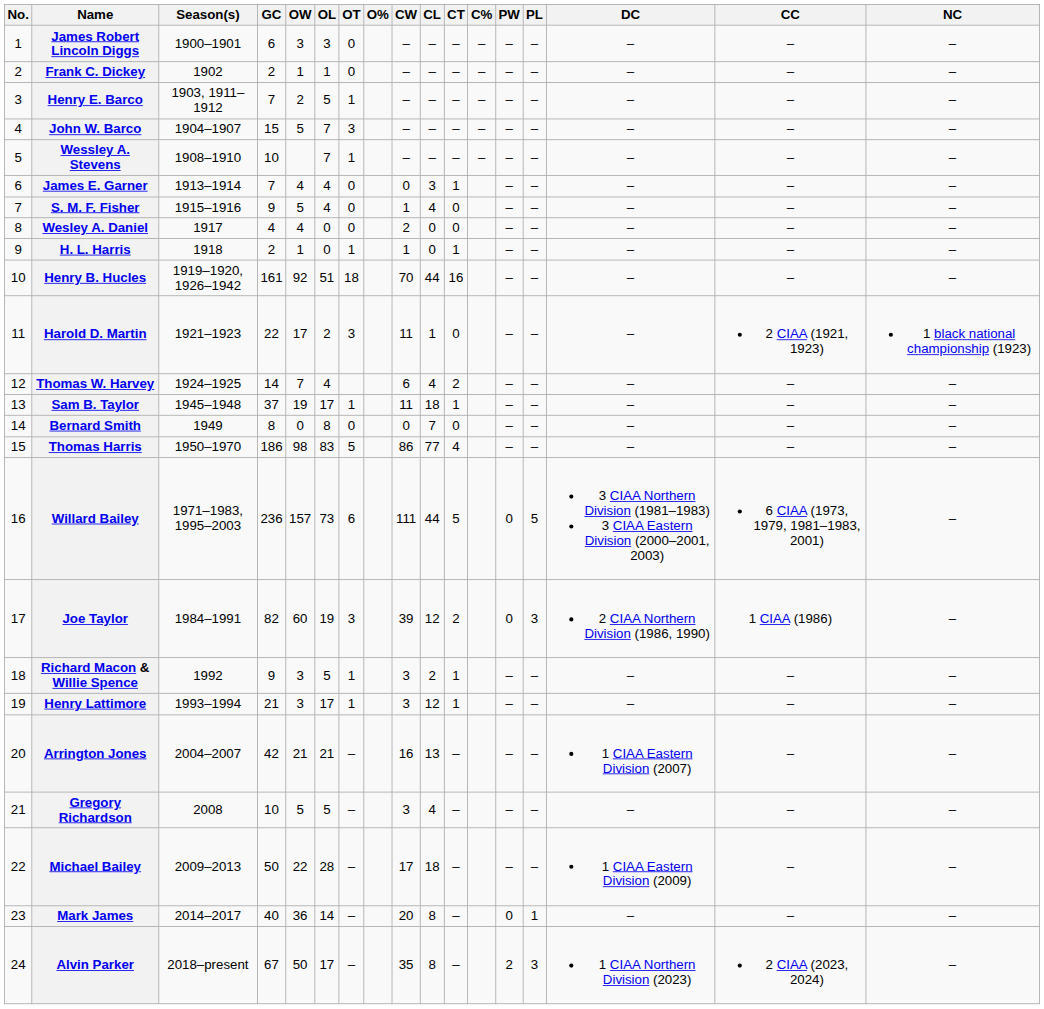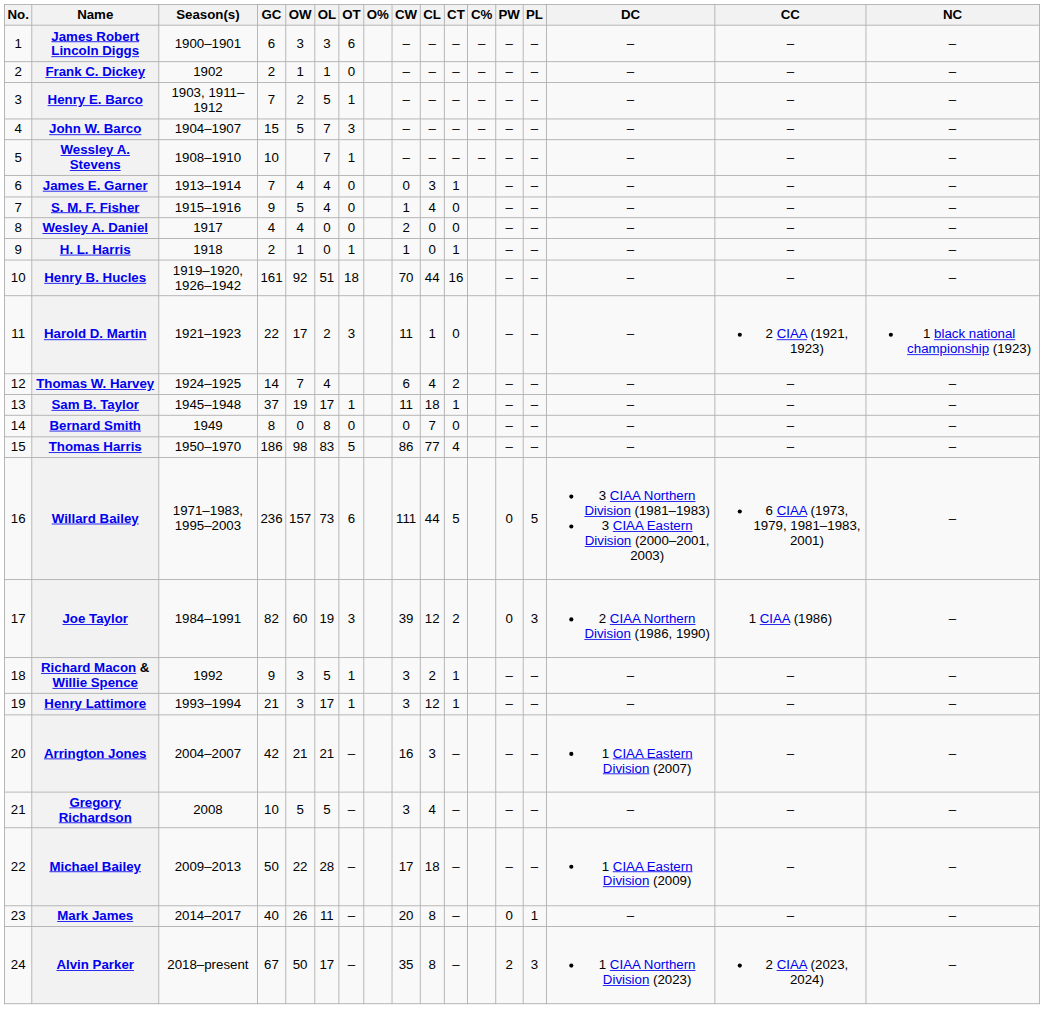James Robert Lincoln Diggs | OT: 0 -> 6
Arrington Jones | CL: 13 -> 3
Mark James | OW: 36 -> 26
Mark James | OL: 14 -> 11
